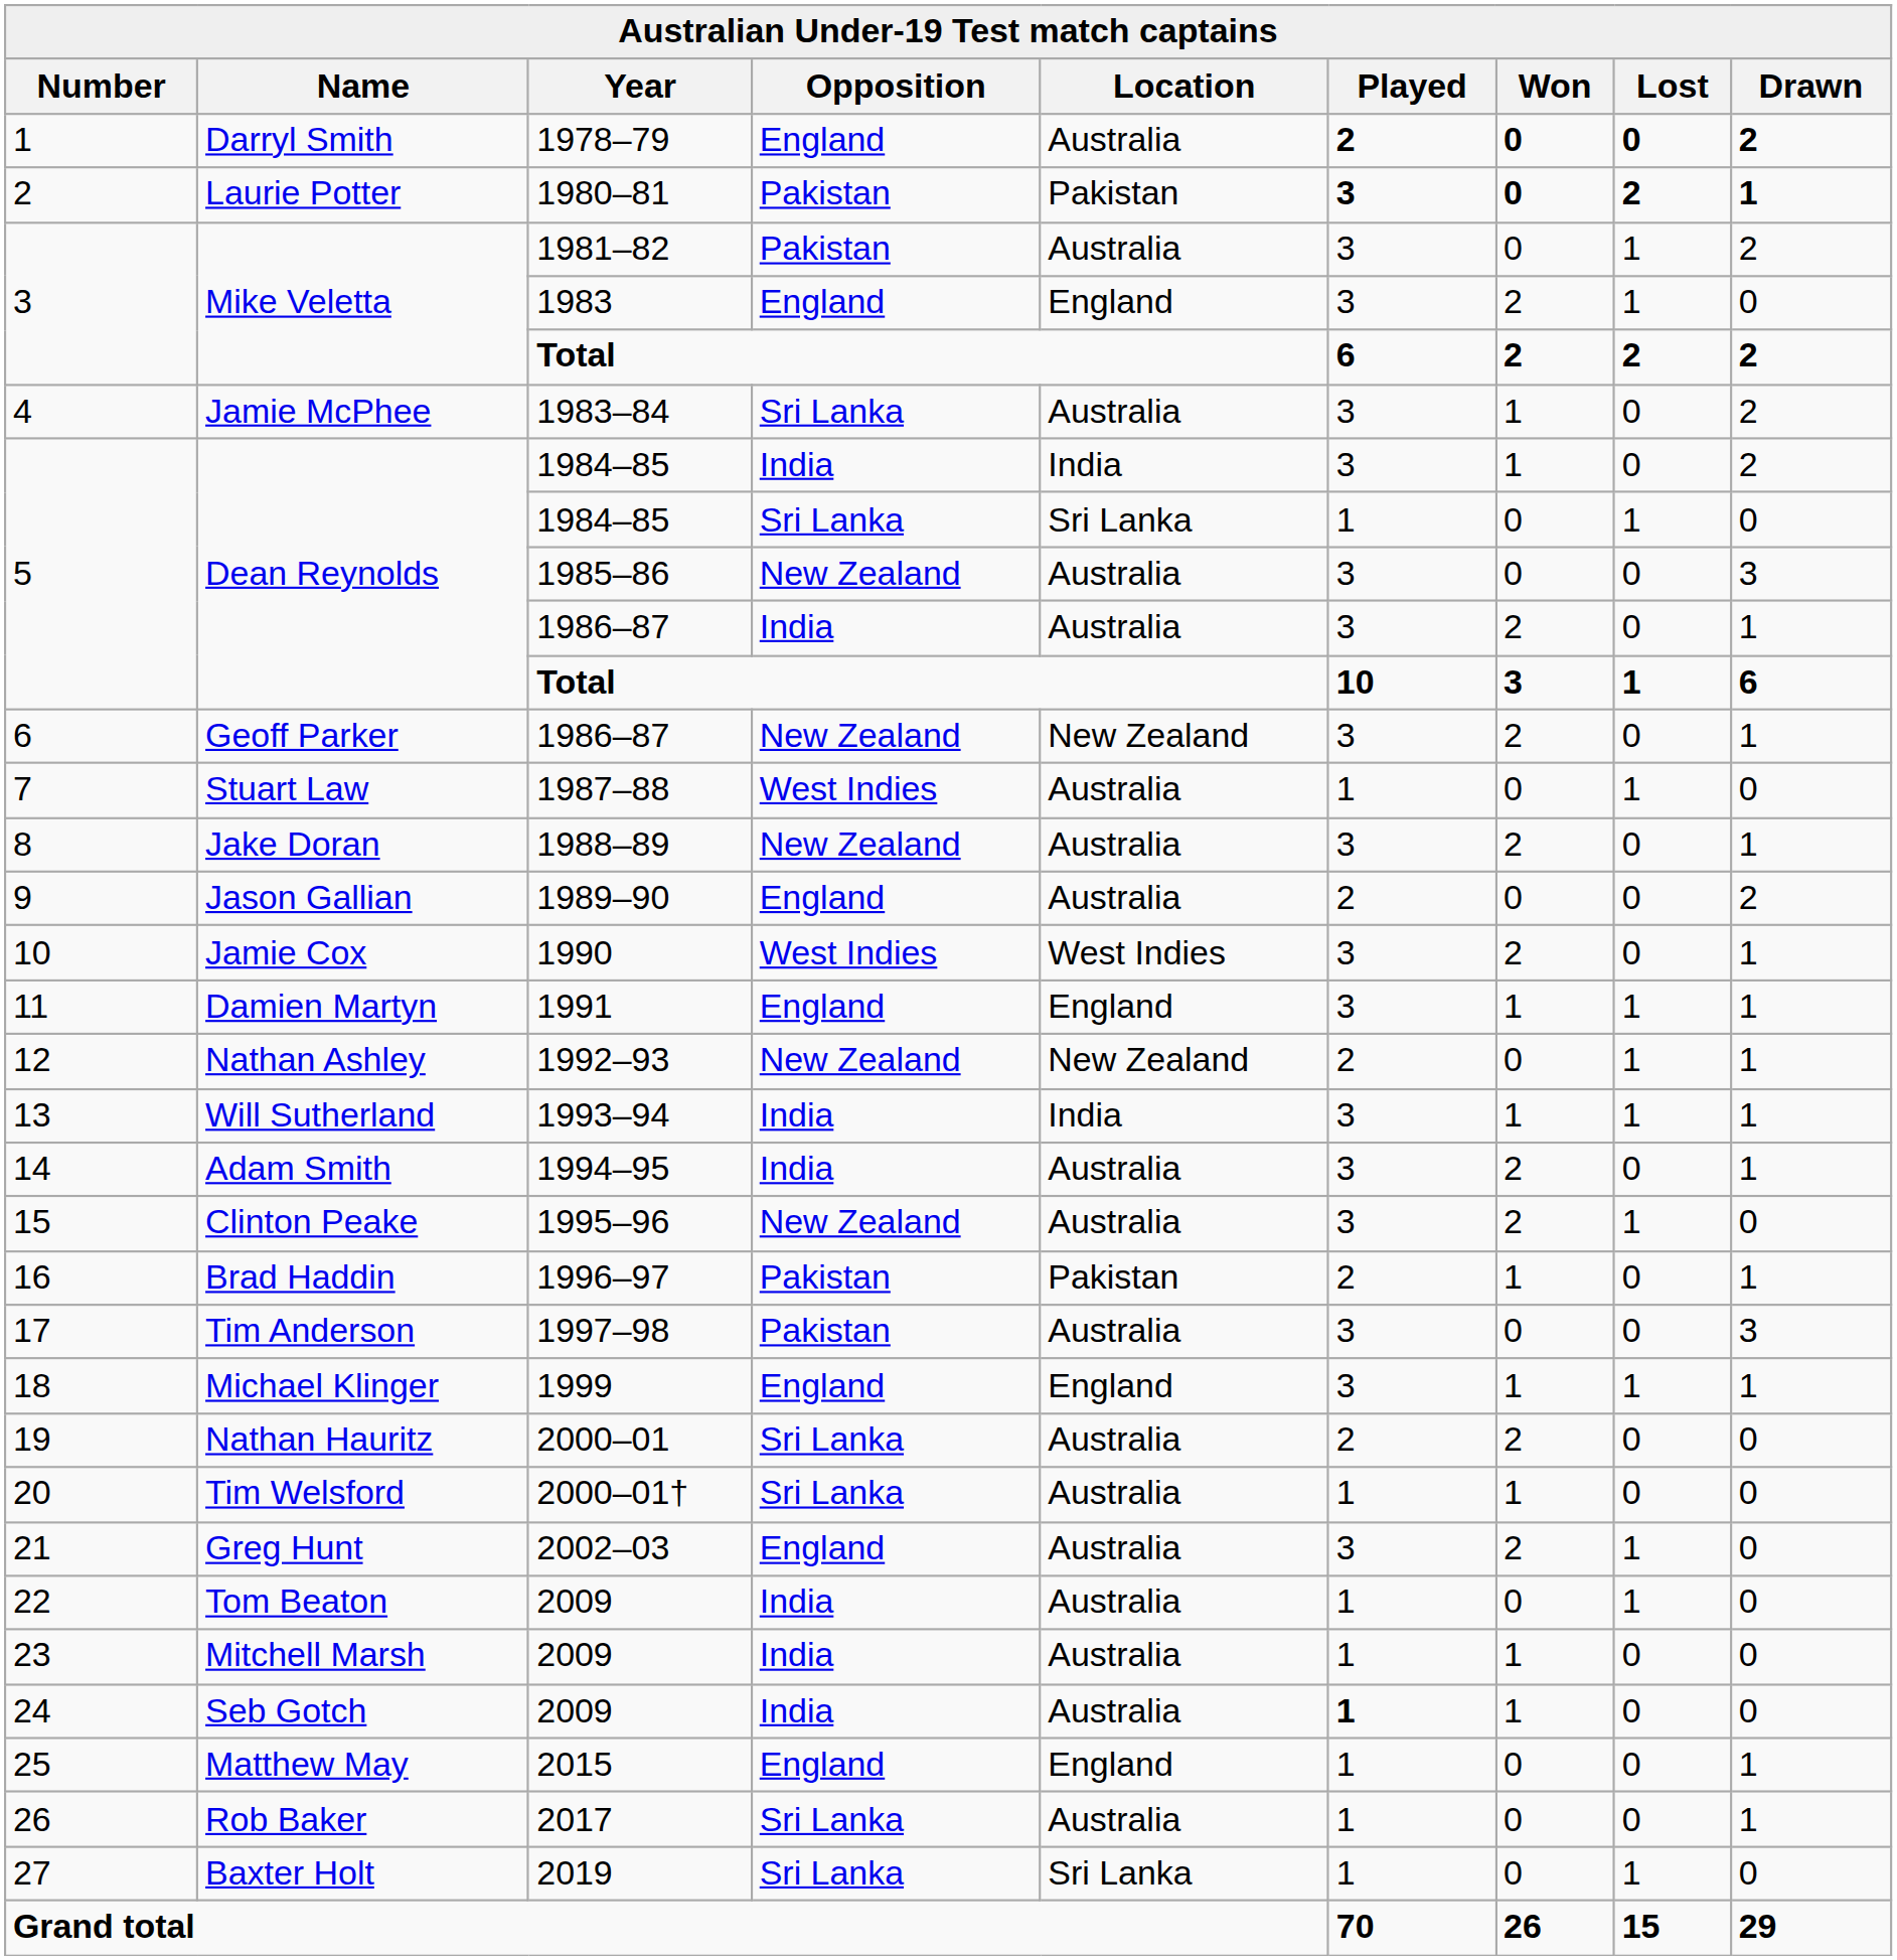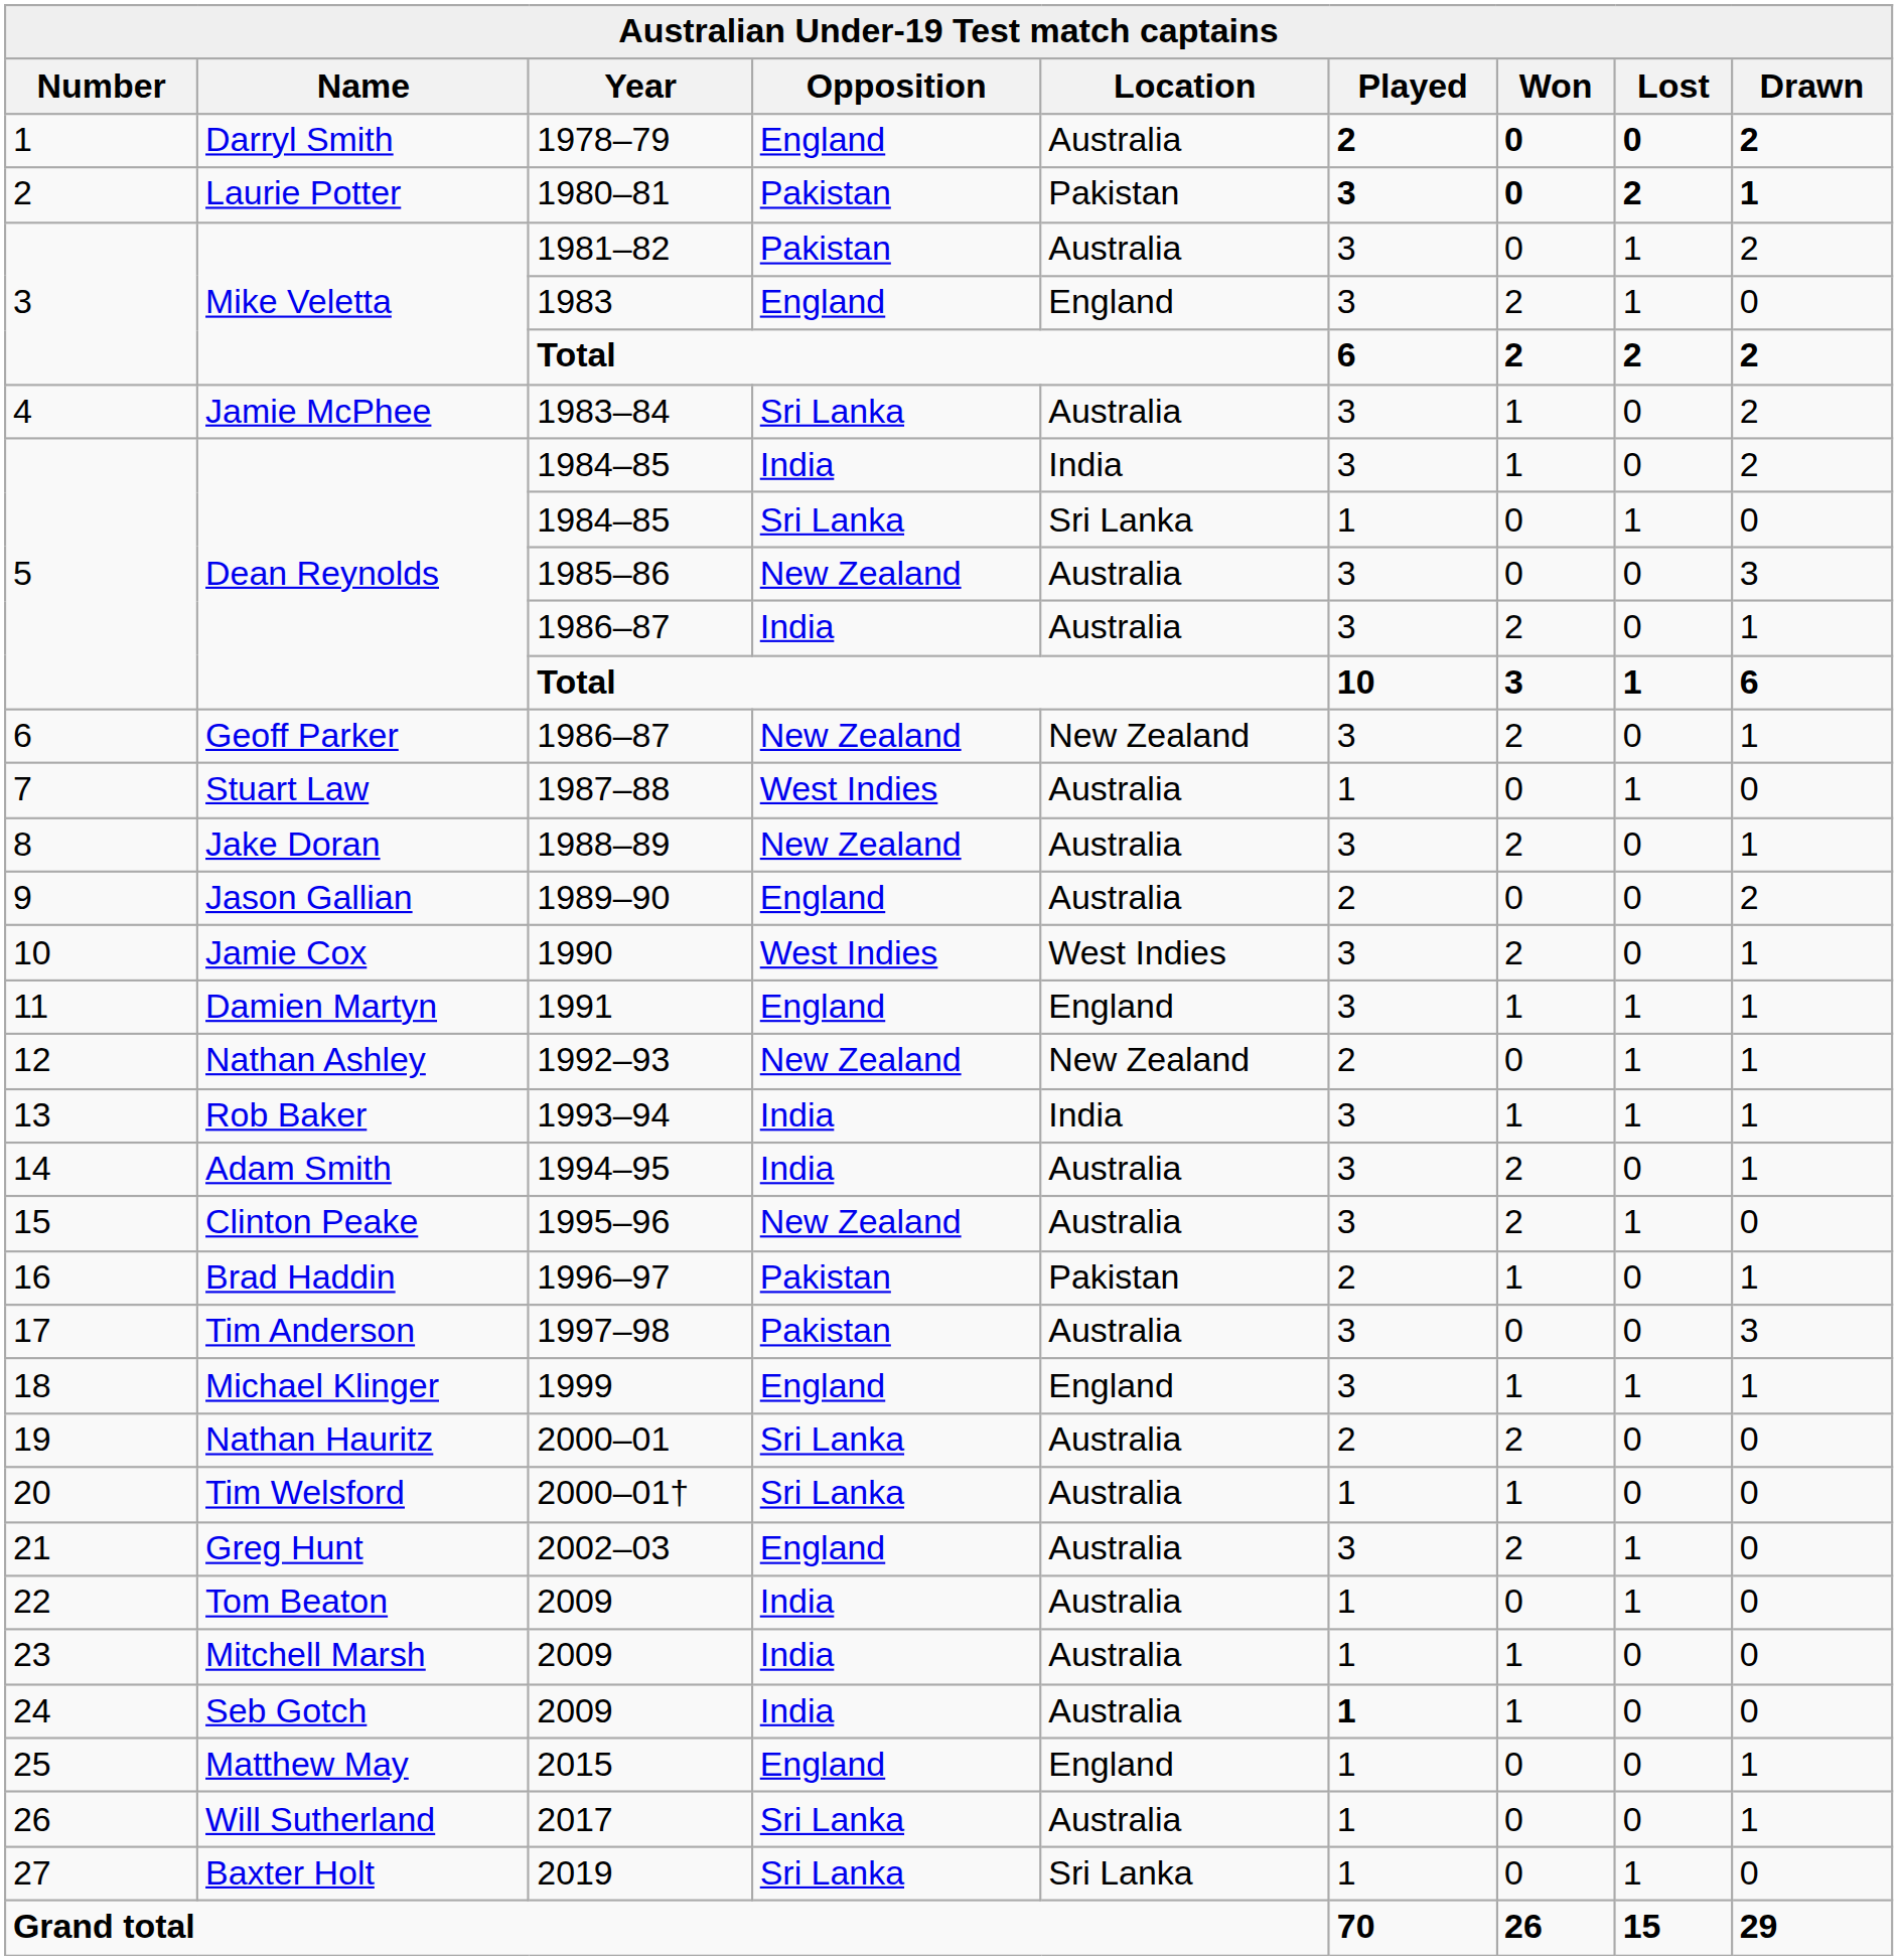1993–94 | Name: Will Sutherland -> Rob Baker
2017 | Name: Rob Baker -> Will Sutherland
